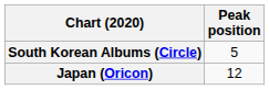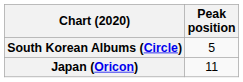Japan (Oricon) | Peak position: 12 -> 11
